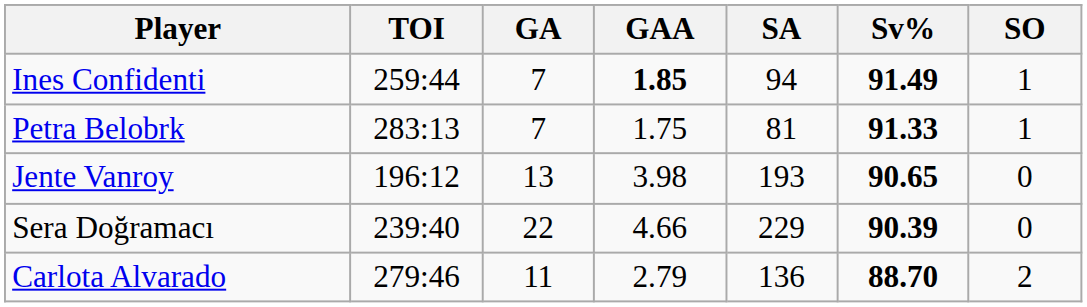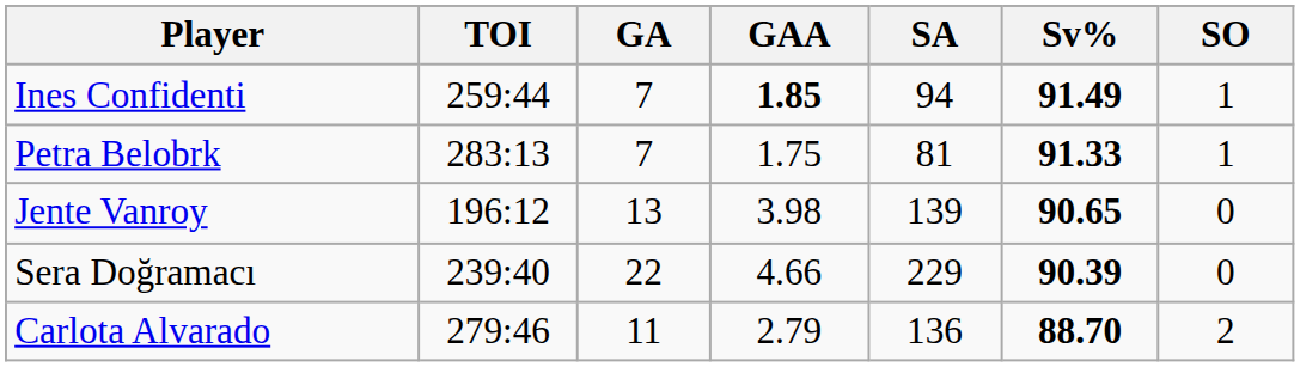Jente Vanroy | SA: 193 -> 139
